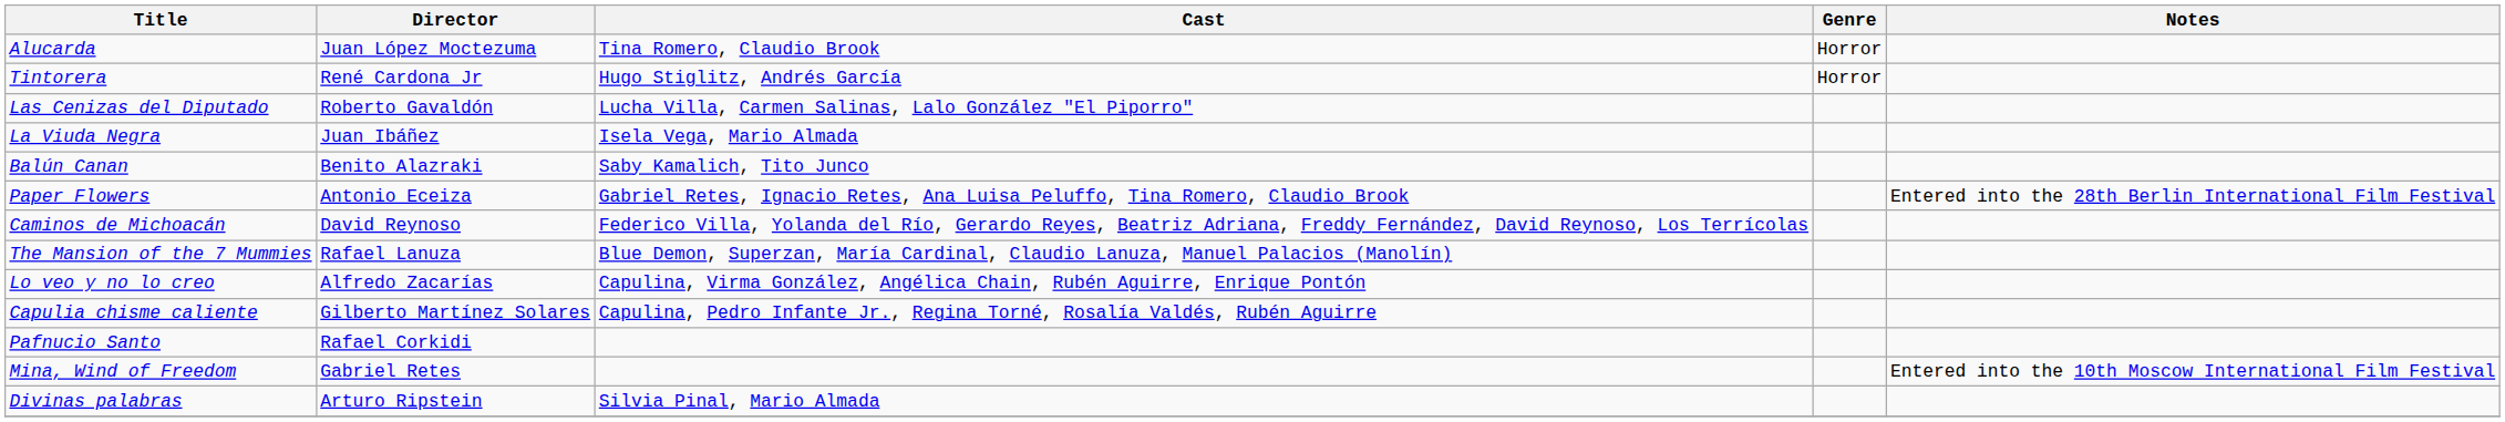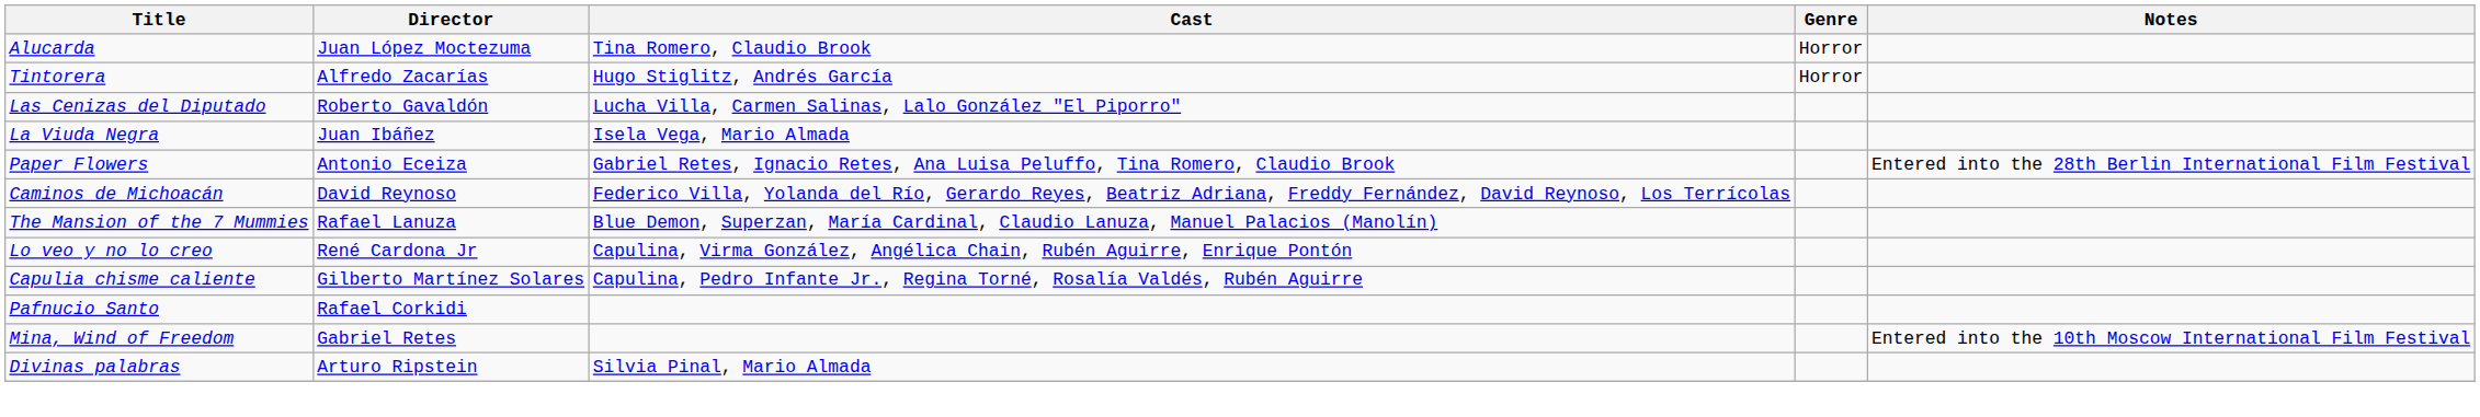Tintorera | Director: René Cardona Jr -> Alfredo Zacarías
- row: Balún Canan | Benito Alazraki | Saby Kamalich, Tito Junco
Lo veo y no lo creo | Director: Alfredo Zacarías -> René Cardona Jr
